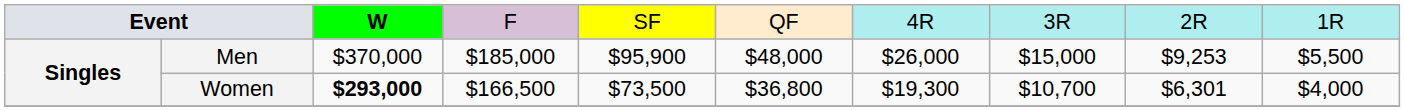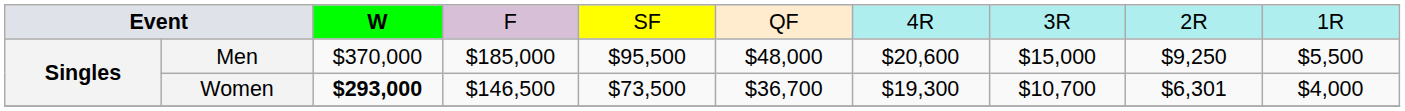Men | column 5: $95,900 -> $95,500
Men | column 7: $26,000 -> $20,600
Men | column 9: $9,253 -> $9,250
Women | column 4: $166,500 -> $146,500
Women | column 6: $36,800 -> $36,700
